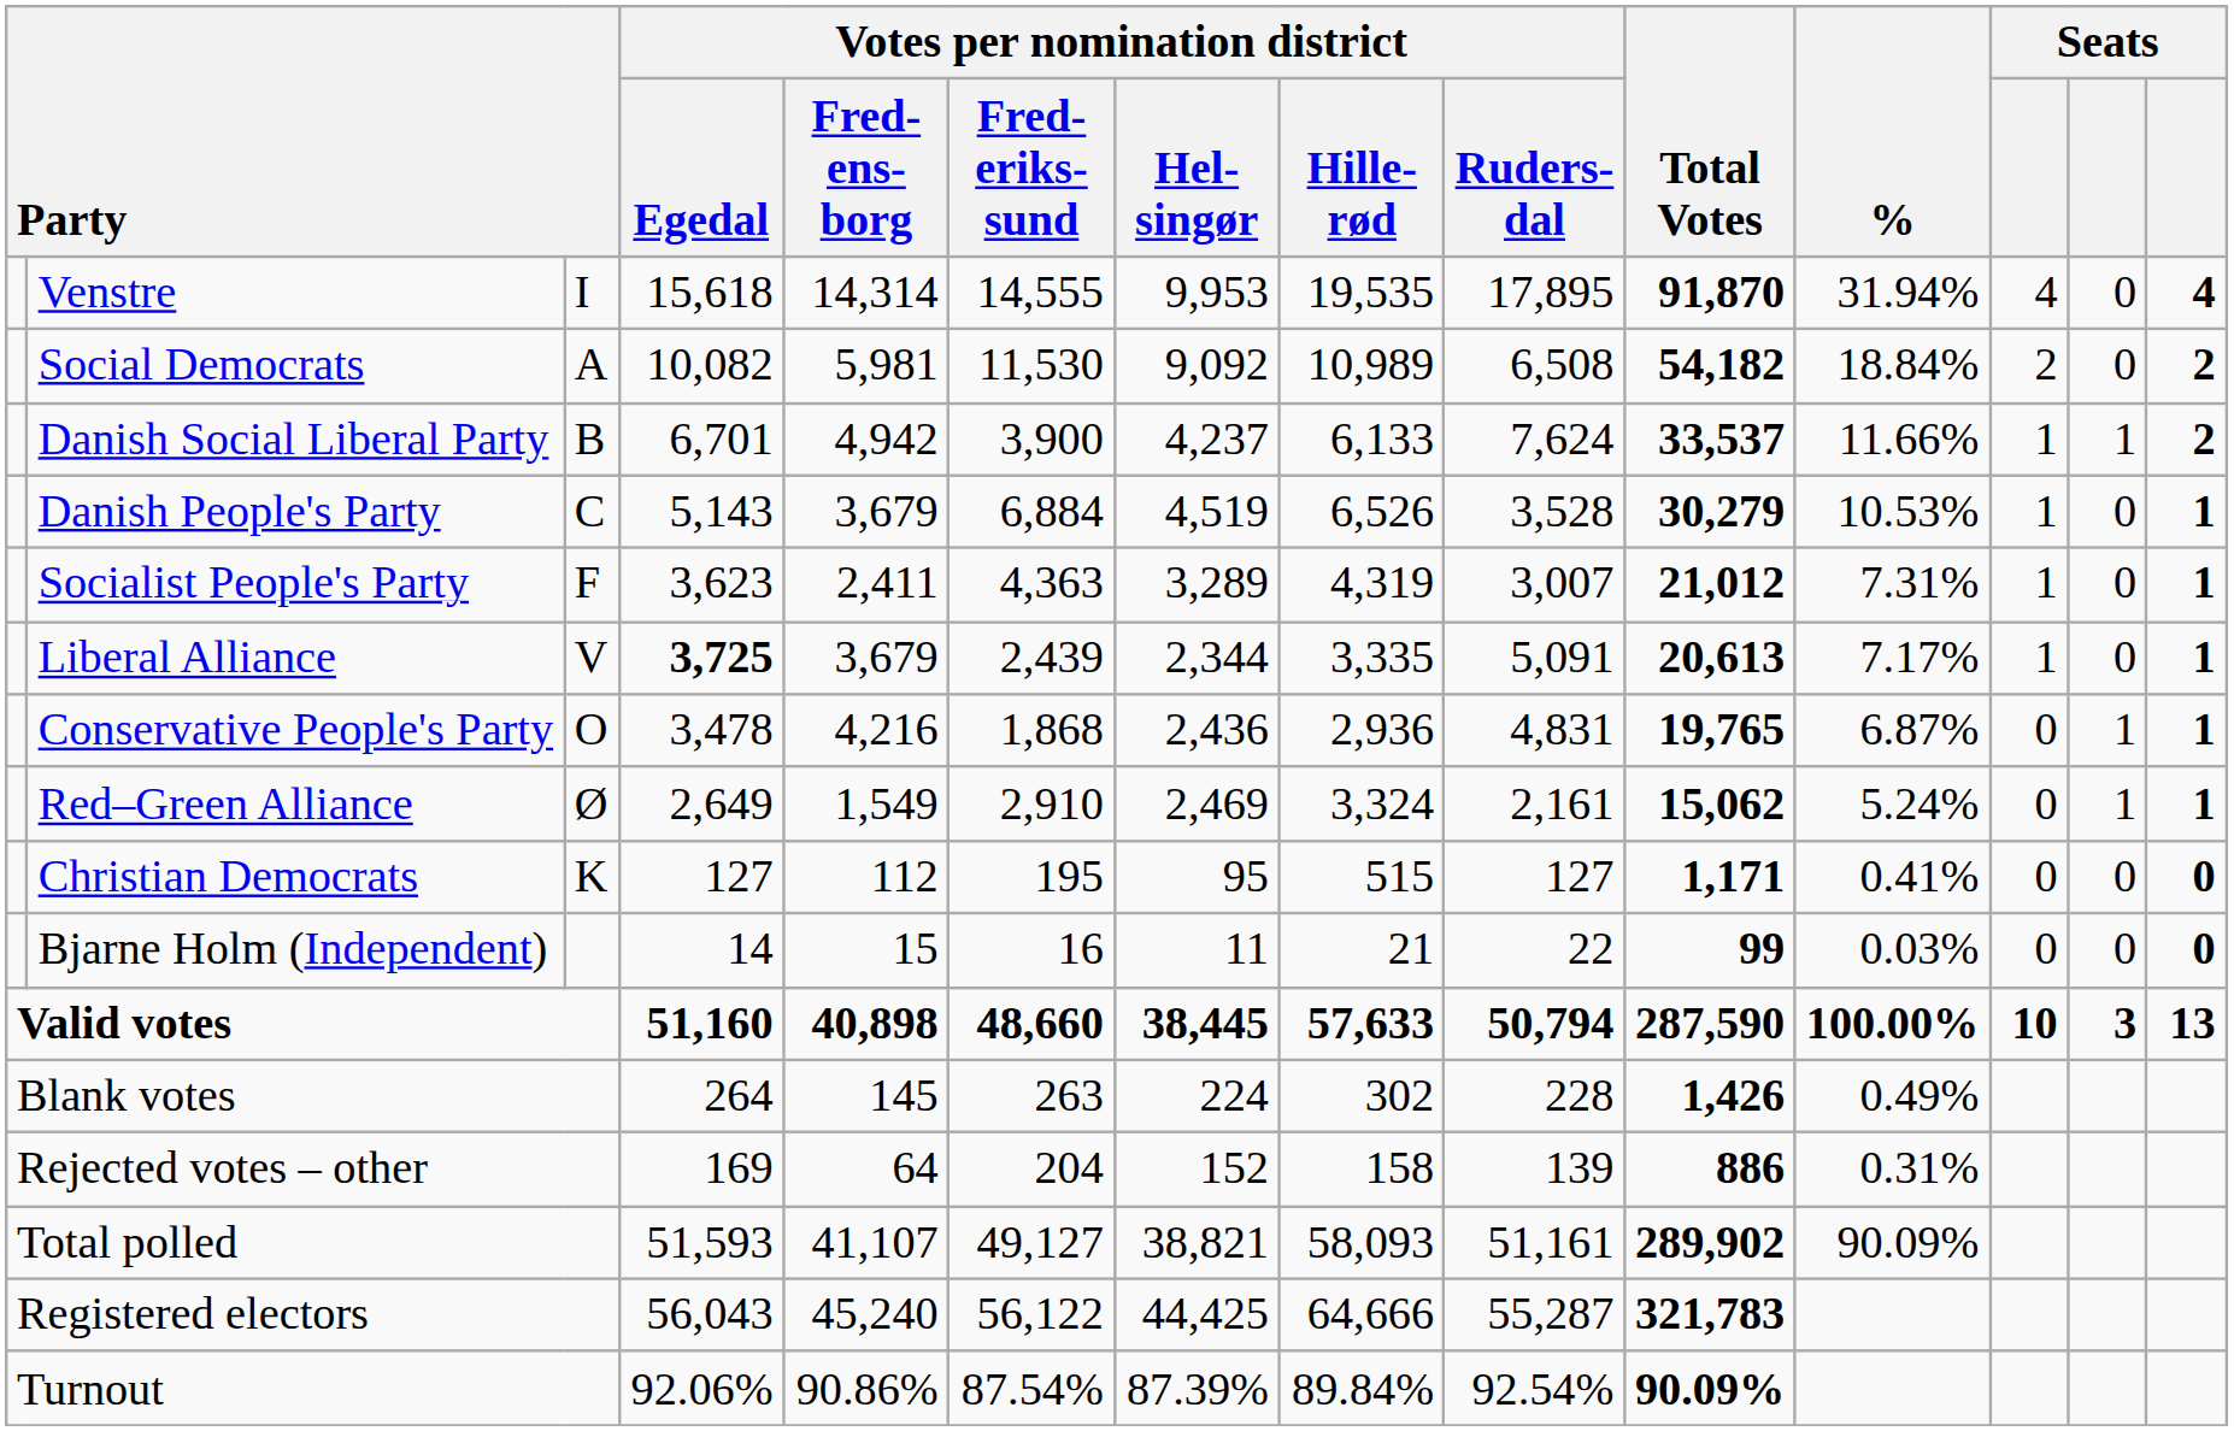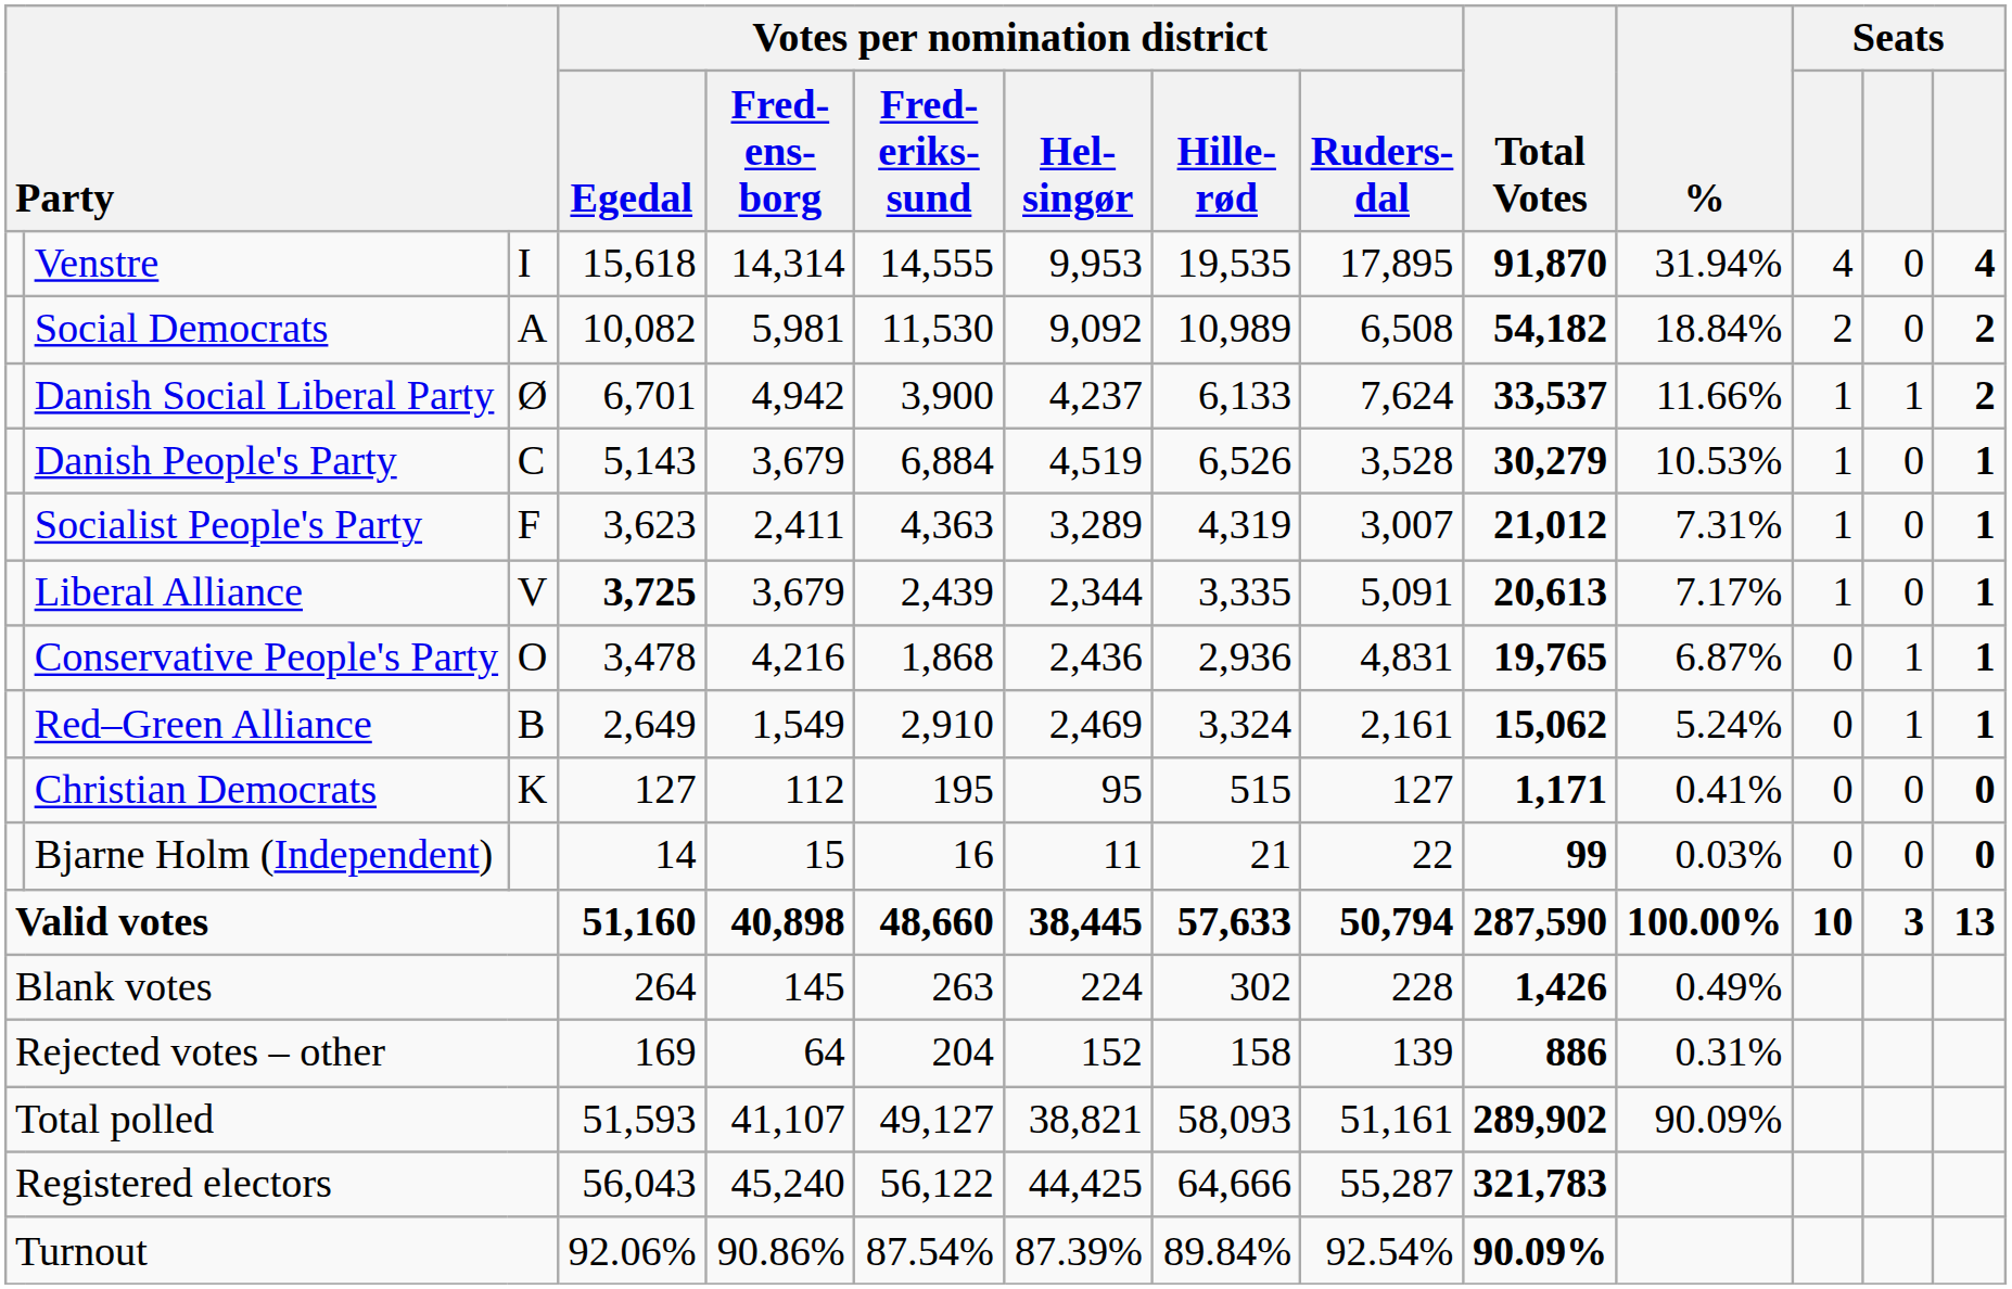Danish Social Liberal Party | column 3: B -> Ø
Red–Green Alliance | column 3: Ø -> B
